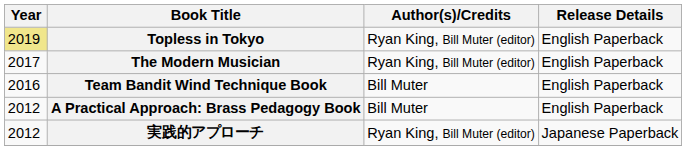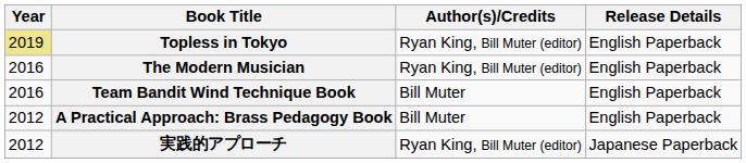The Modern Musician | Year: 2017 -> 2016
